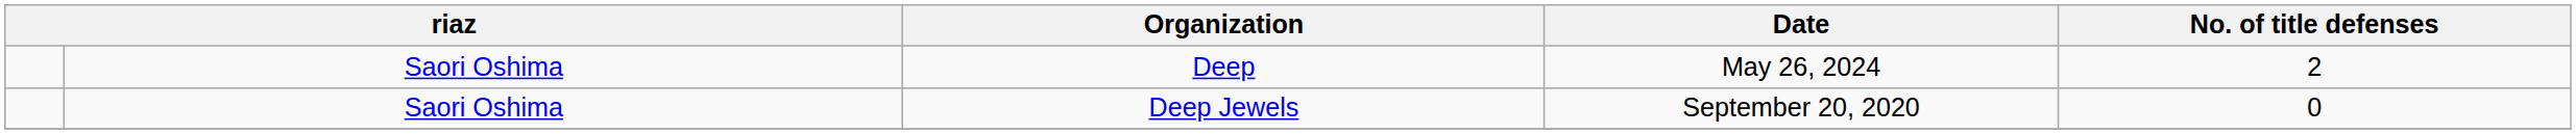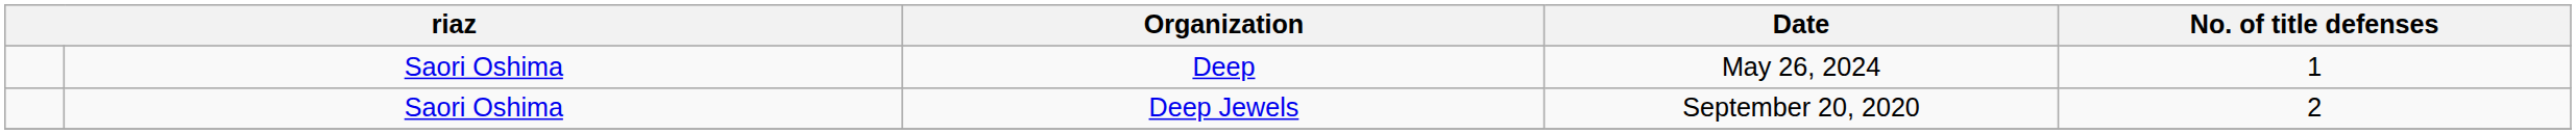Deep | No. of title defenses: 2 -> 1
Deep Jewels | No. of title defenses: 0 -> 2
